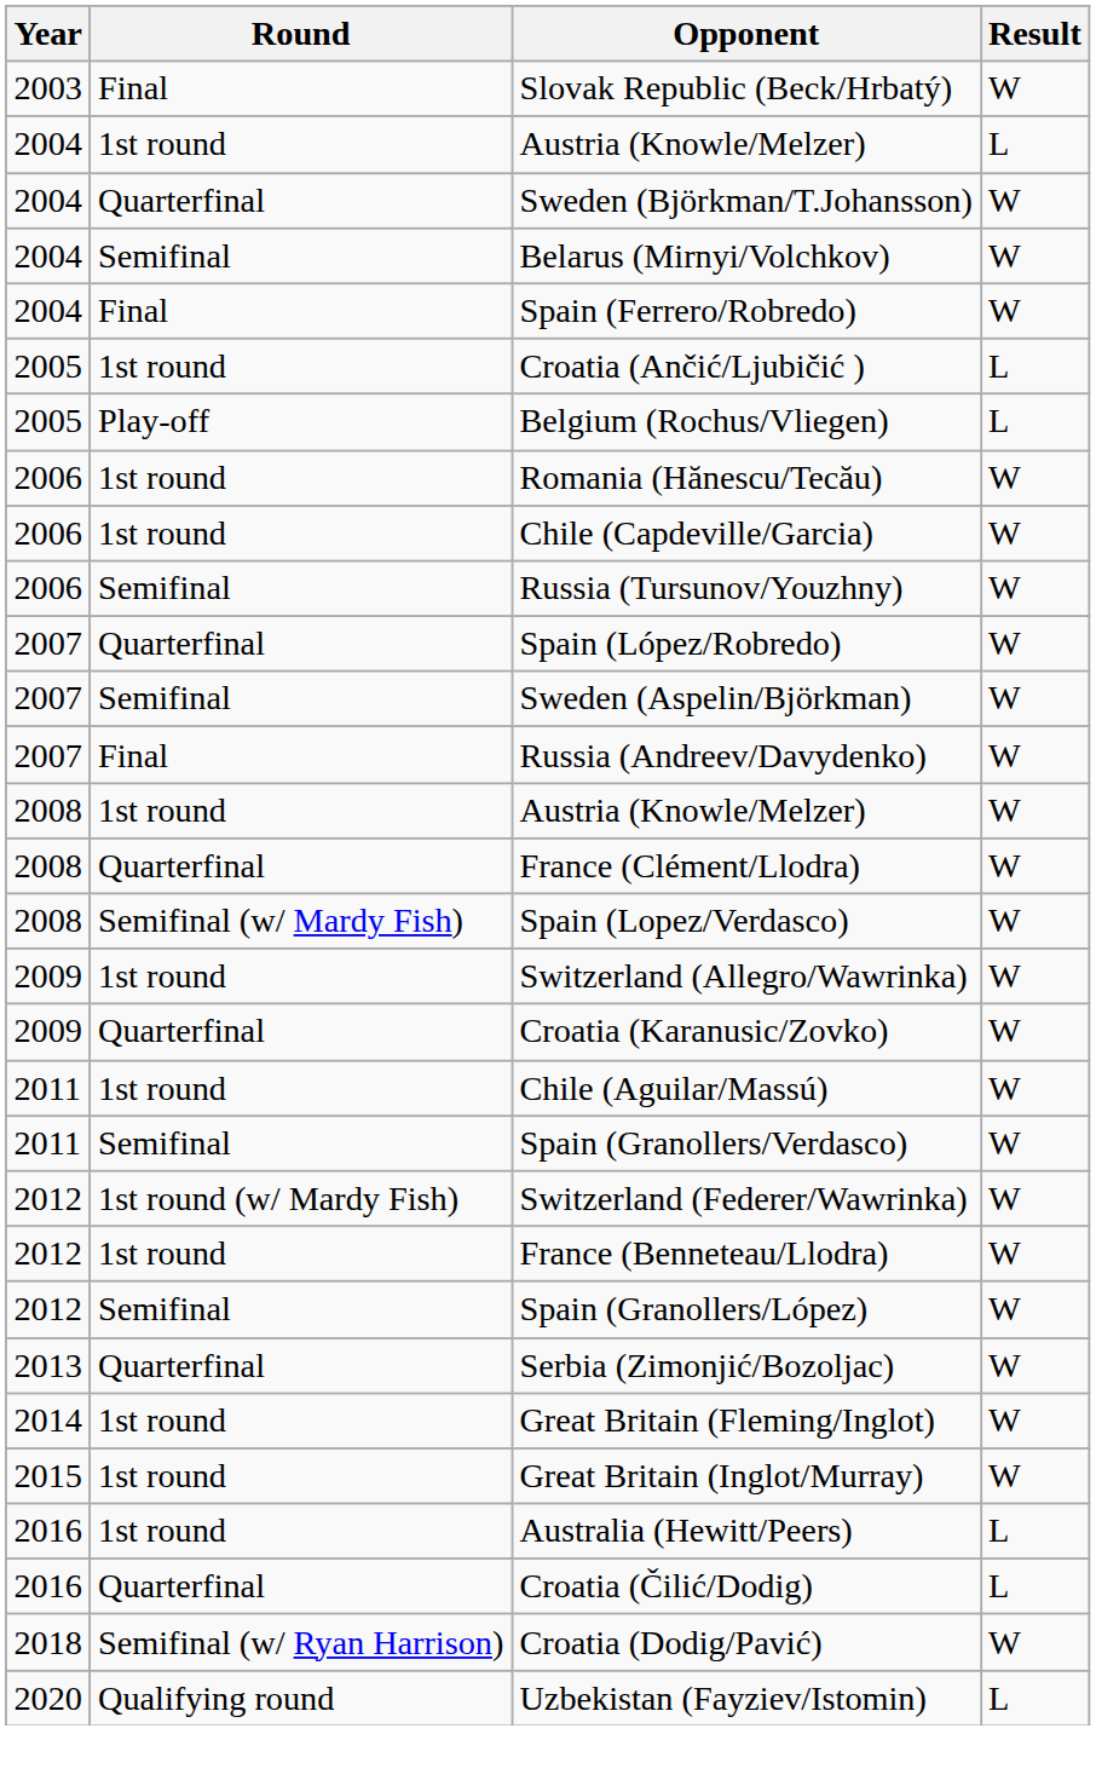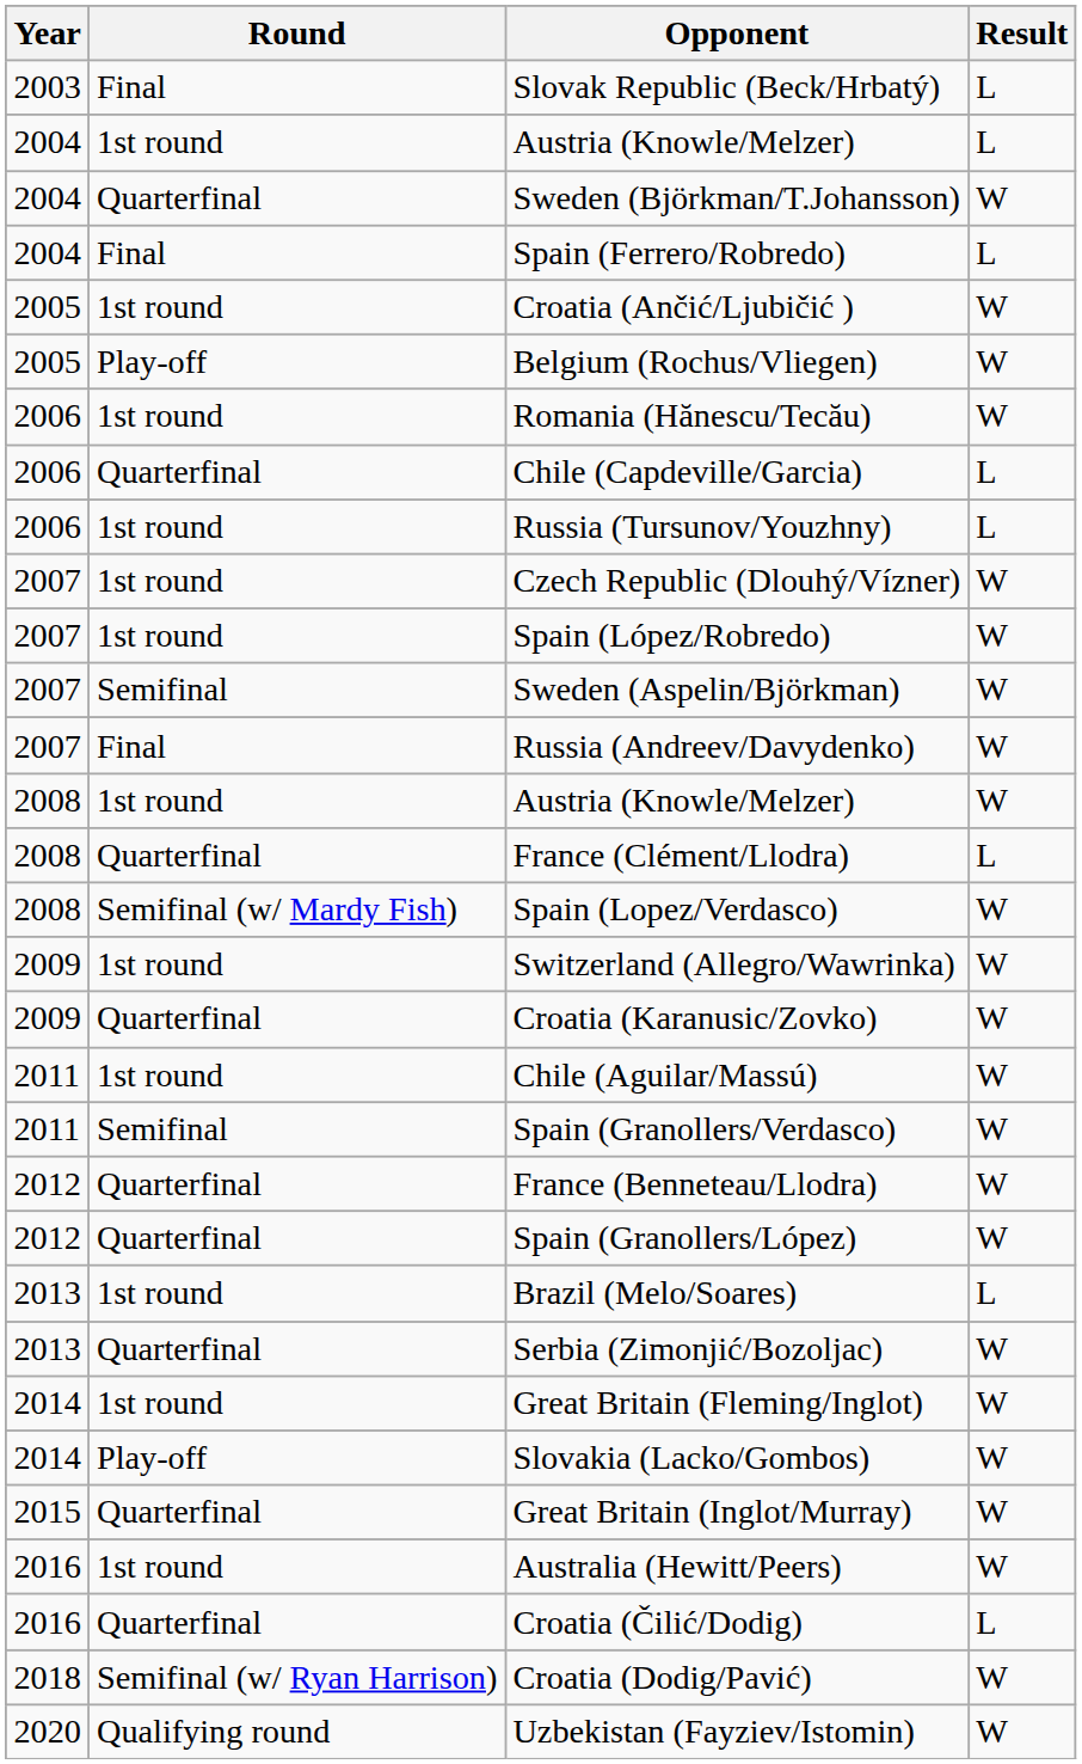Slovak Republic (Beck/Hrbatý) | Result: W -> L
- row: 2004 | Semifinal | Belarus (Mirnyi/Volchkov) | W
Spain (Ferrero/Robredo) | Result: W -> L
Croatia (Ančić/Ljubičić ) | Result: L -> W
Belgium (Rochus/Vliegen) | Result: L -> W
Chile (Capdeville/Garcia) | Round: 1st round -> Quarterfinal
Chile (Capdeville/Garcia) | Result: W -> L
Russia (Tursunov/Youzhny) | Round: Semifinal -> 1st round
Russia (Tursunov/Youzhny) | Result: W -> L
+ row: 2007 | 1st round | Czech Republic (Dlouhý/Vízner) | W
Spain (López/Robredo) | Round: Quarterfinal -> 1st round
France (Clément/Llodra) | Result: W -> L
- row: 2012 | 1st round (w/ Mardy Fish) | Switzerland (Federer/Wawrinka) | W
France (Benneteau/Llodra) | Round: 1st round -> Quarterfinal
Spain (Granollers/López) | Round: Semifinal -> Quarterfinal
+ row: 2013 | 1st round | Brazil (Melo/Soares) | L
+ row: 2014 | Play-off | Slovakia (Lacko/Gombos) | W
Great Britain (Inglot/Murray) | Round: 1st round -> Quarterfinal
Australia (Hewitt/Peers) | Result: L -> W
Uzbekistan (Fayziev/Istomin) | Result: L -> W
